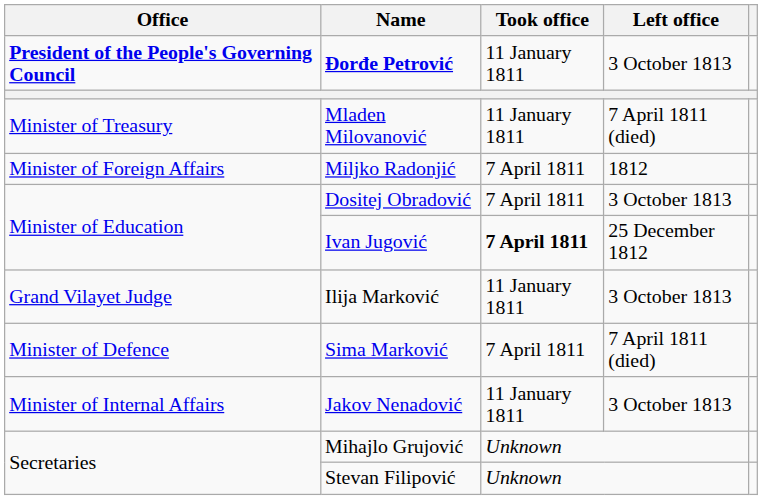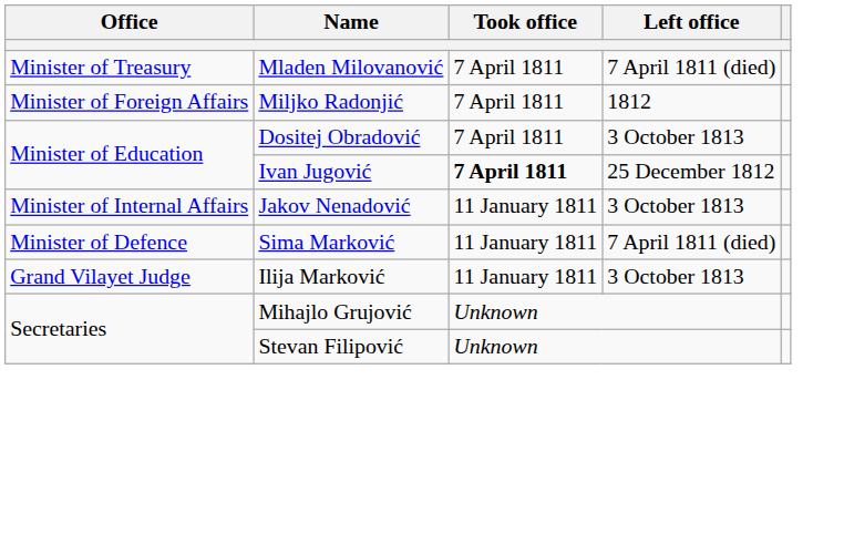- row: President of the People's Governing Council | Đorđe Petrović | 11 January 1811 | 3 October 1813
Mladen Milovanović | Took office: 11 January 1811 -> 7 April 1811
rows swapped: Jakov Nenadović <-> Ilija Marković
Sima Marković | Took office: 7 April 1811 -> 11 January 1811
